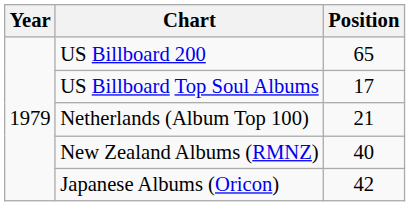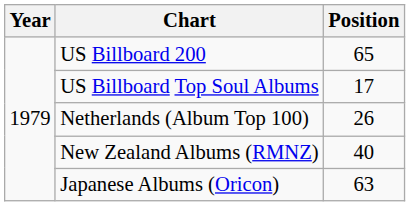Netherlands (Album Top 100) | Position: 21 -> 26
Japanese Albums (Oricon) | Position: 42 -> 63
